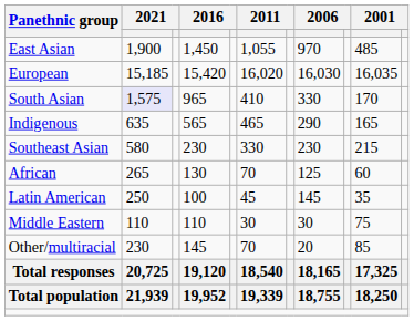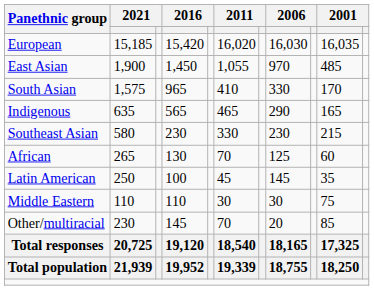rows swapped: European <-> East Asian
South Asian | column 2: lavender background -> no background
